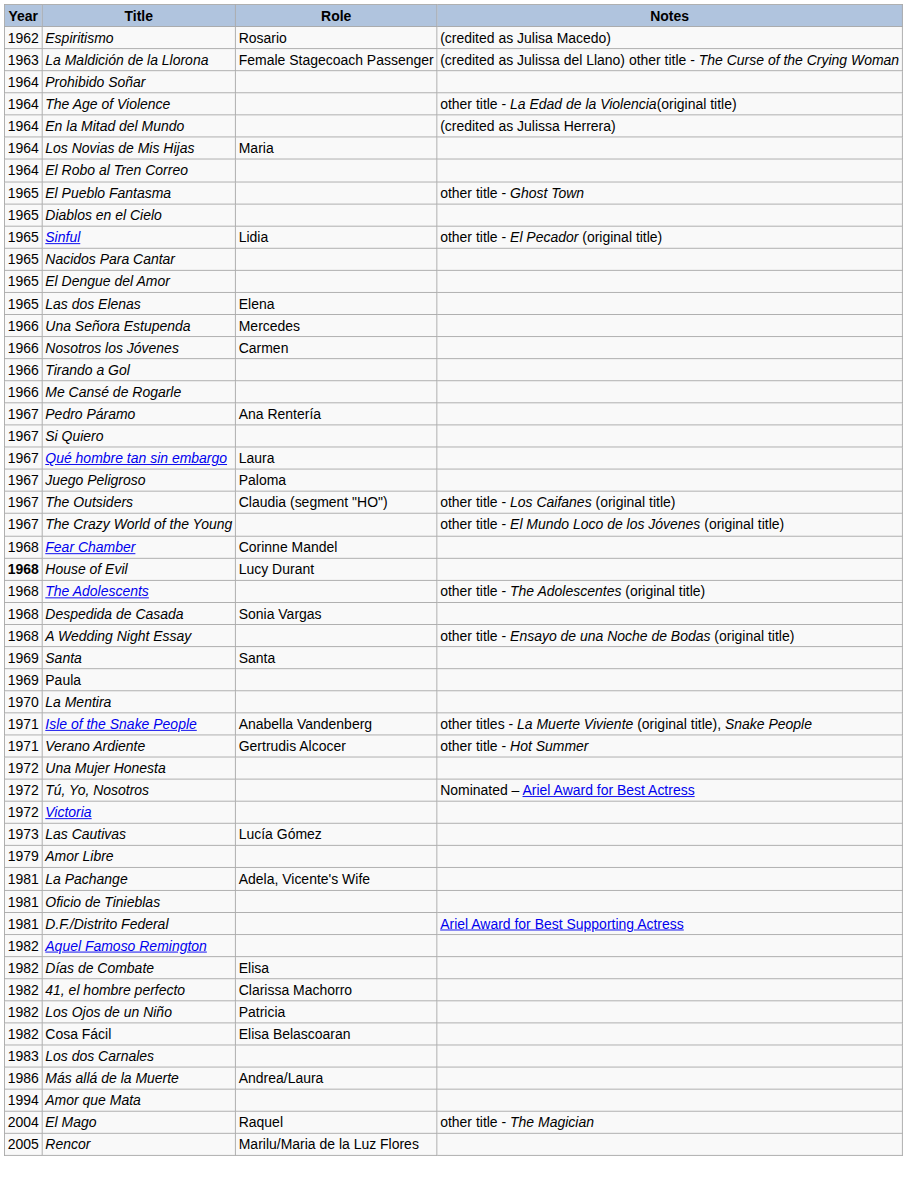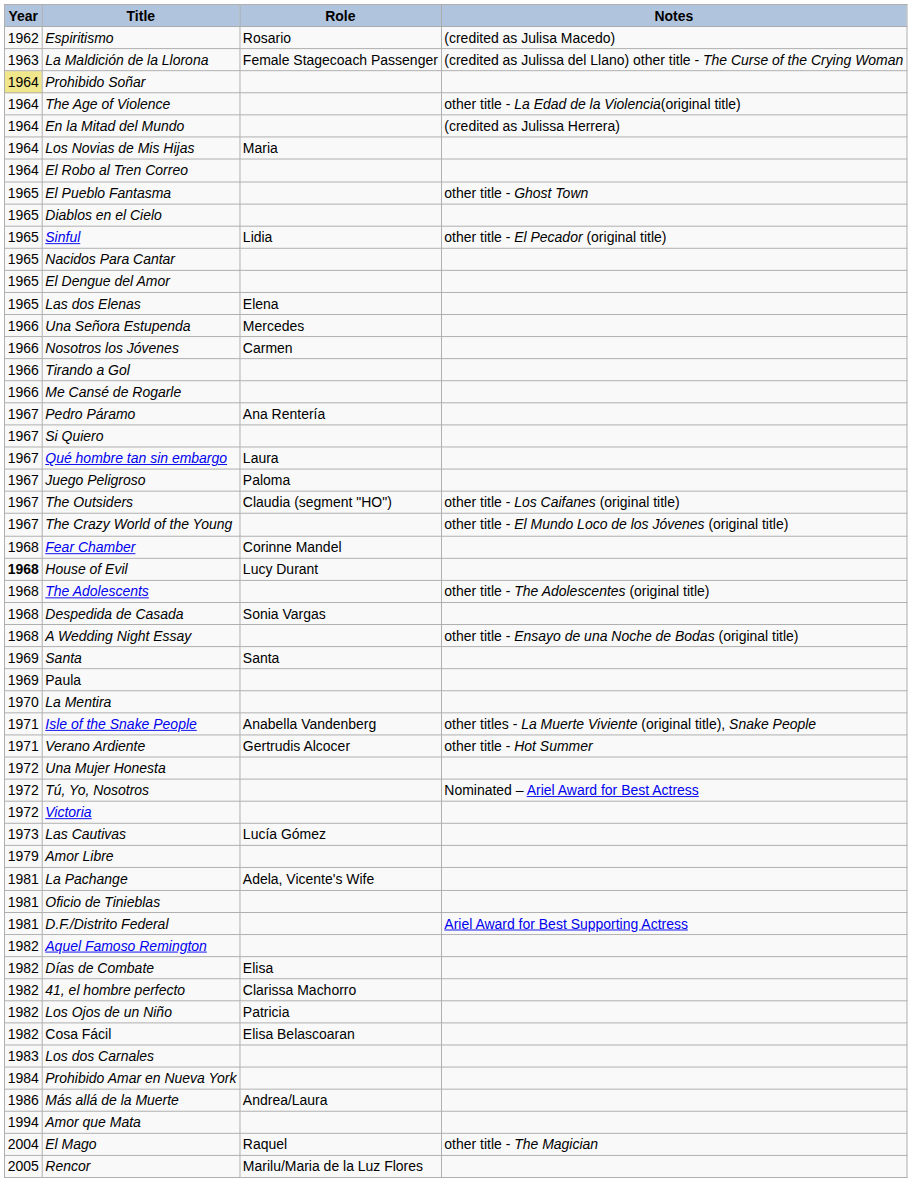Prohibido Soñar | Year: no background -> khaki background
+ row: 1984 | Prohibido Amar en Nueva York
